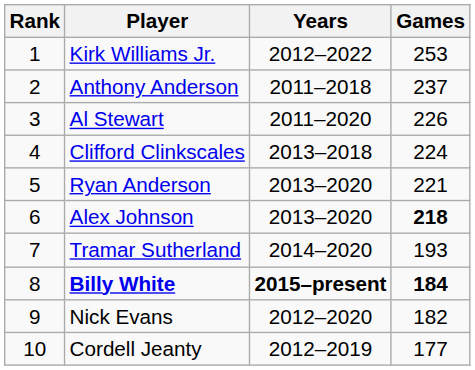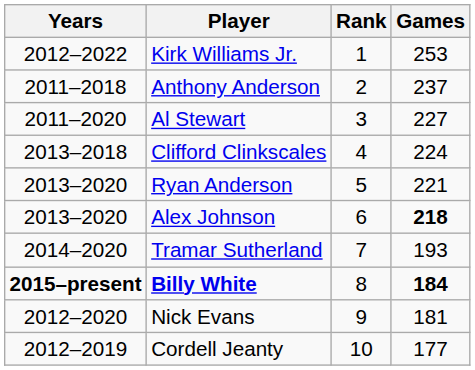columns swapped: Rank <-> Years
Al Stewart | Games: 226 -> 227
Nick Evans | Games: 182 -> 181
